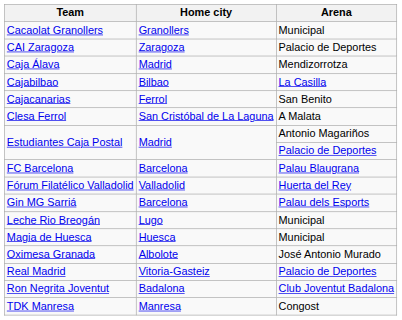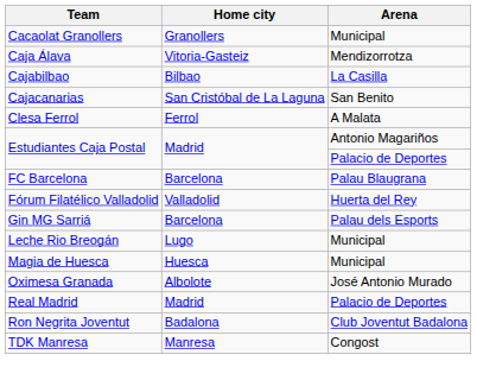- row: CAI Zaragoza | Zaragoza | Palacio de Deportes
Caja Álava | Home city: Madrid -> Vitoria-Gasteiz
Cajacanarias | Home city: Ferrol -> San Cristóbal de La Laguna
Clesa Ferrol | Home city: San Cristóbal de La Laguna -> Ferrol
Real Madrid | Home city: Vitoria-Gasteiz -> Madrid
